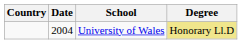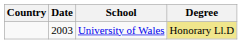University of Wales | Date: 2004 -> 2003
